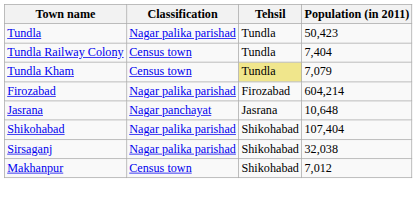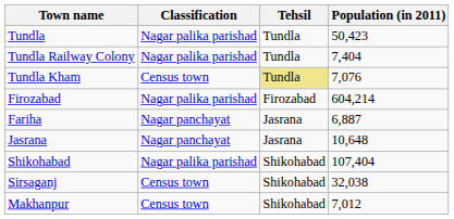Tundla Railway Colony | Classification: Census town -> Nagar palika parishad
Tundla Kham | Population (in 2011): 7,079 -> 7,076
+ row: Fariha | Nagar panchayat | Jasrana | 6,887
Sirsaganj | Classification: Nagar palika parishad -> Census town
